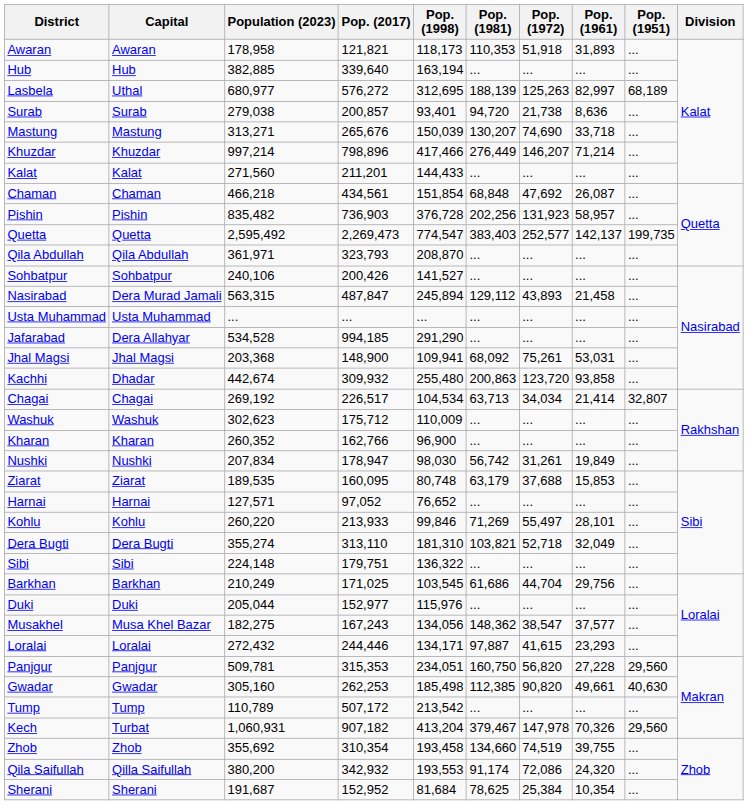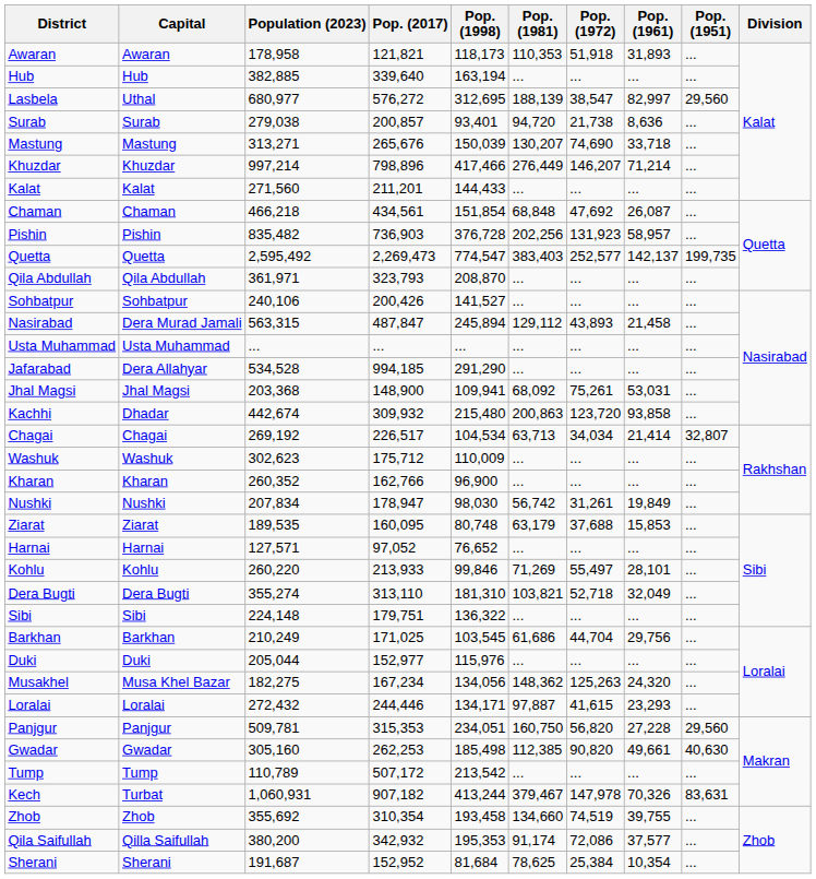Lasbela | Pop. (1972): 125,263 -> 38,547
Lasbela | Pop. (1951): 68,189 -> 29,560
Kachhi | Pop. (1998): 255,480 -> 215,480
Musakhel | Pop. (2017): 167,243 -> 167,234
Musakhel | Pop. (1972): 38,547 -> 125,263
Musakhel | Pop. (1961): 37,577 -> 24,320
Kech | Pop. (1998): 413,204 -> 413,244
Kech | Pop. (1951): 29,560 -> 83,631
Qila Saifullah | Pop. (1998): 193,553 -> 195,353
Qila Saifullah | Pop. (1961): 24,320 -> 37,577
